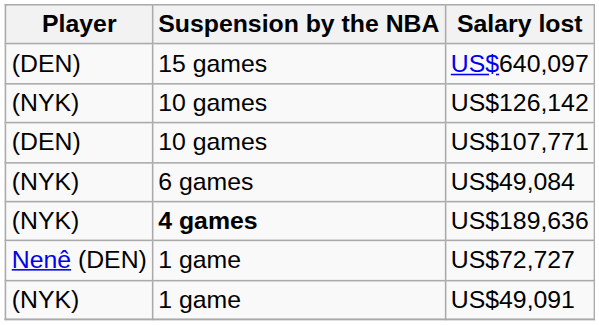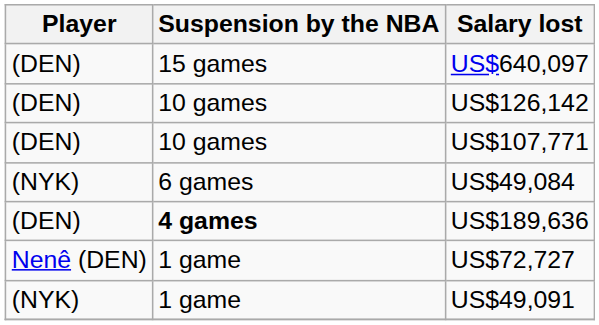US$126,142 | Player: (NYK) -> (DEN)
US$189,636 | Player: (NYK) -> (DEN)
